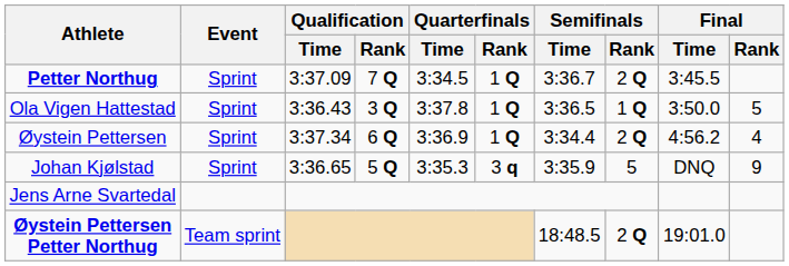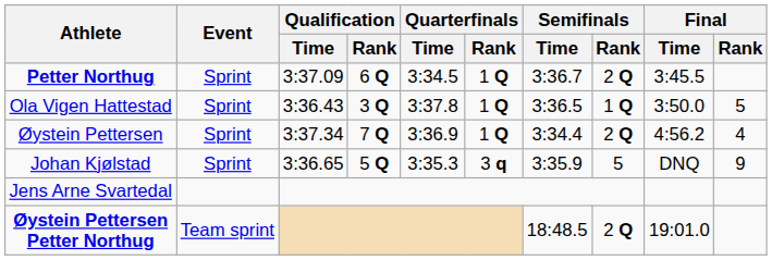Petter Northug | Qualification / Rank: 7 Q -> 6 Q
Øystein Pettersen | Qualification / Rank: 6 Q -> 7 Q
